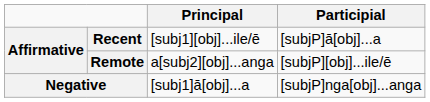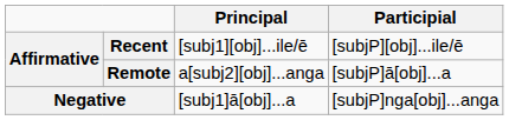Recent | Participial: [subjP]ā[obj]...a -> [subjP][obj]...ile/ē
Remote | Participial: [subjP][obj]...ile/ē -> [subjP]ā[obj]...a
